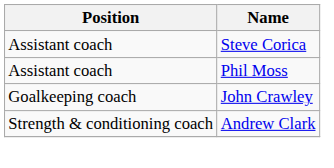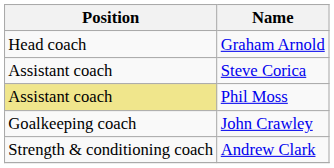+ row: Head coach | Graham Arnold
Phil Moss | Position: no background -> khaki background
